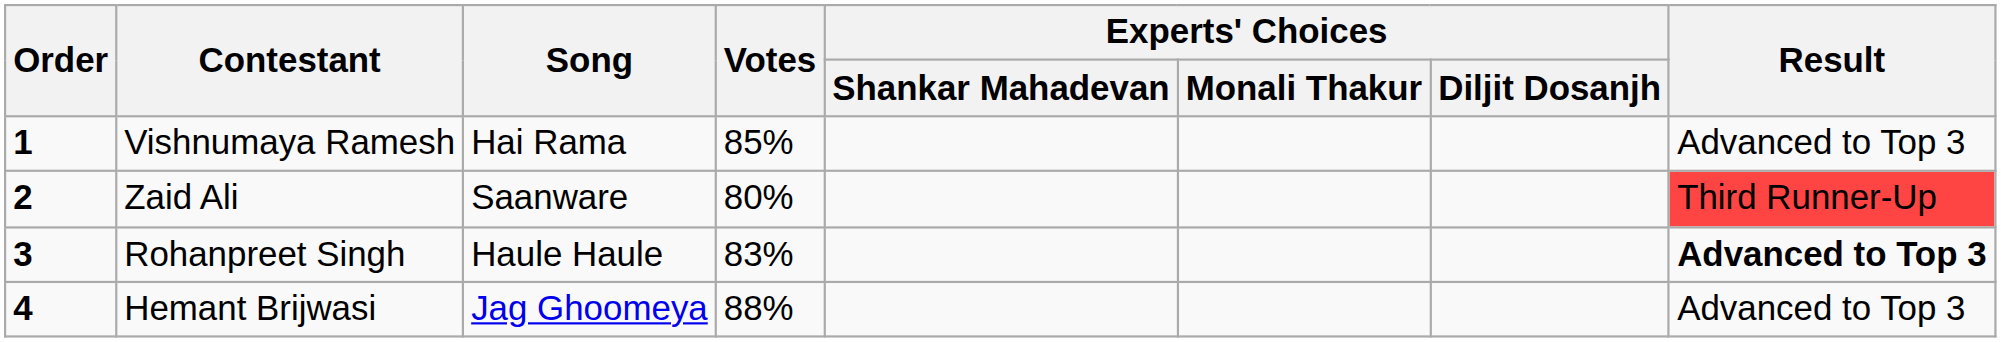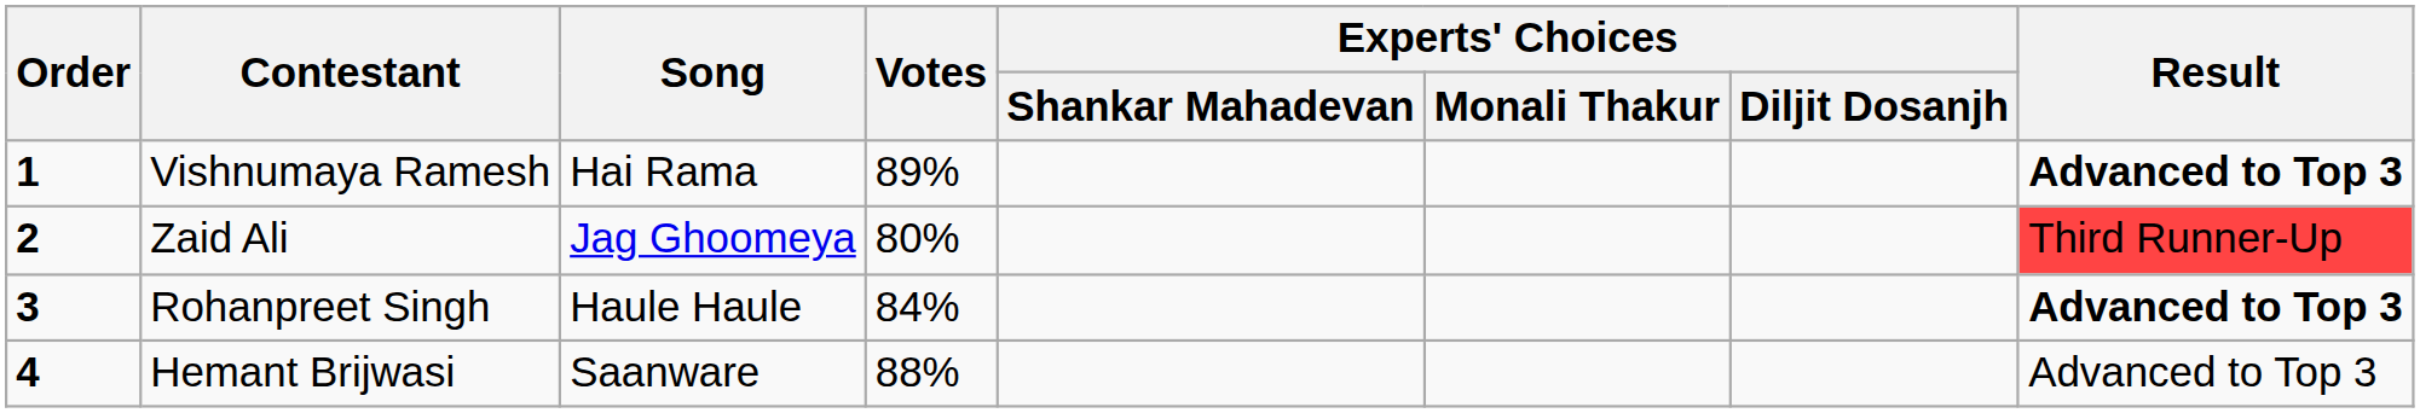Vishnumaya Ramesh | Votes: 85% -> 89%
Vishnumaya Ramesh | Result: normal -> bold
Zaid Ali | Song: Saanware -> Jag Ghoomeya
Rohanpreet Singh | Votes: 83% -> 84%
Hemant Brijwasi | Song: Jag Ghoomeya -> Saanware
